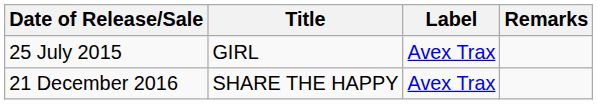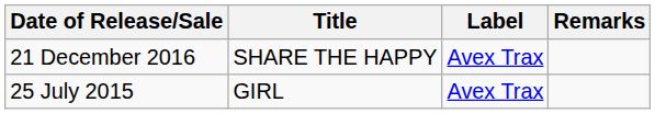rows swapped: 25 July 2015 <-> 21 December 2016
